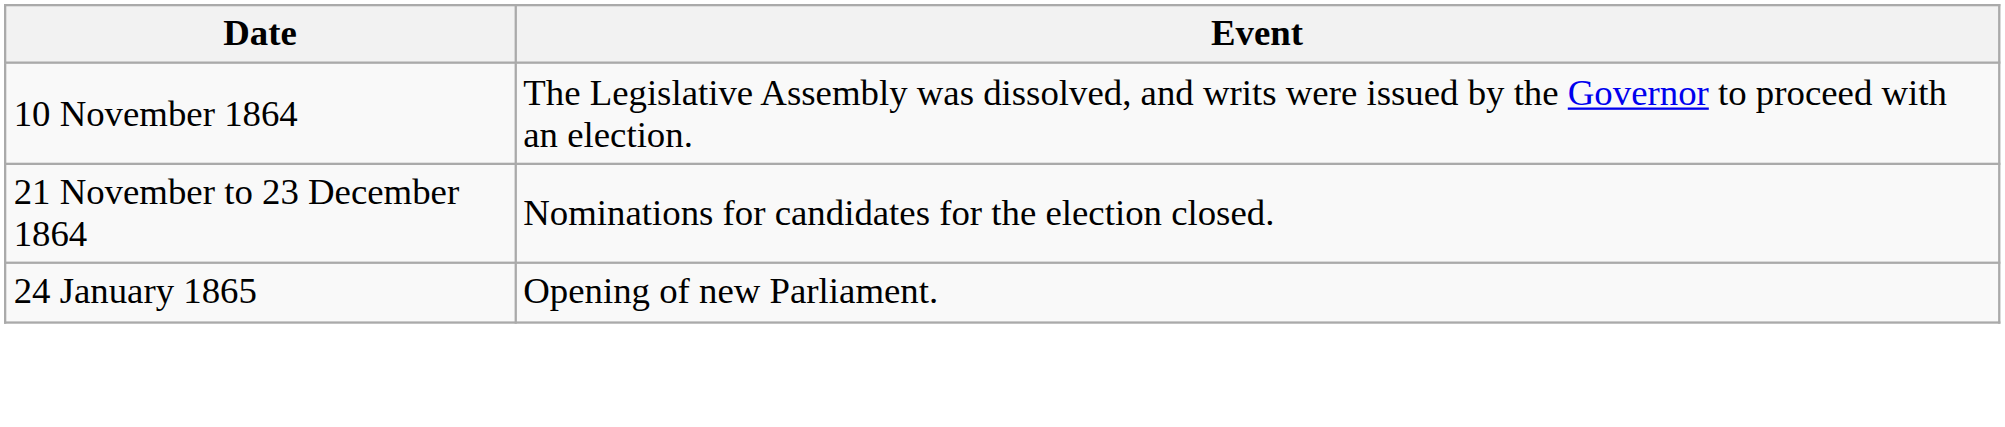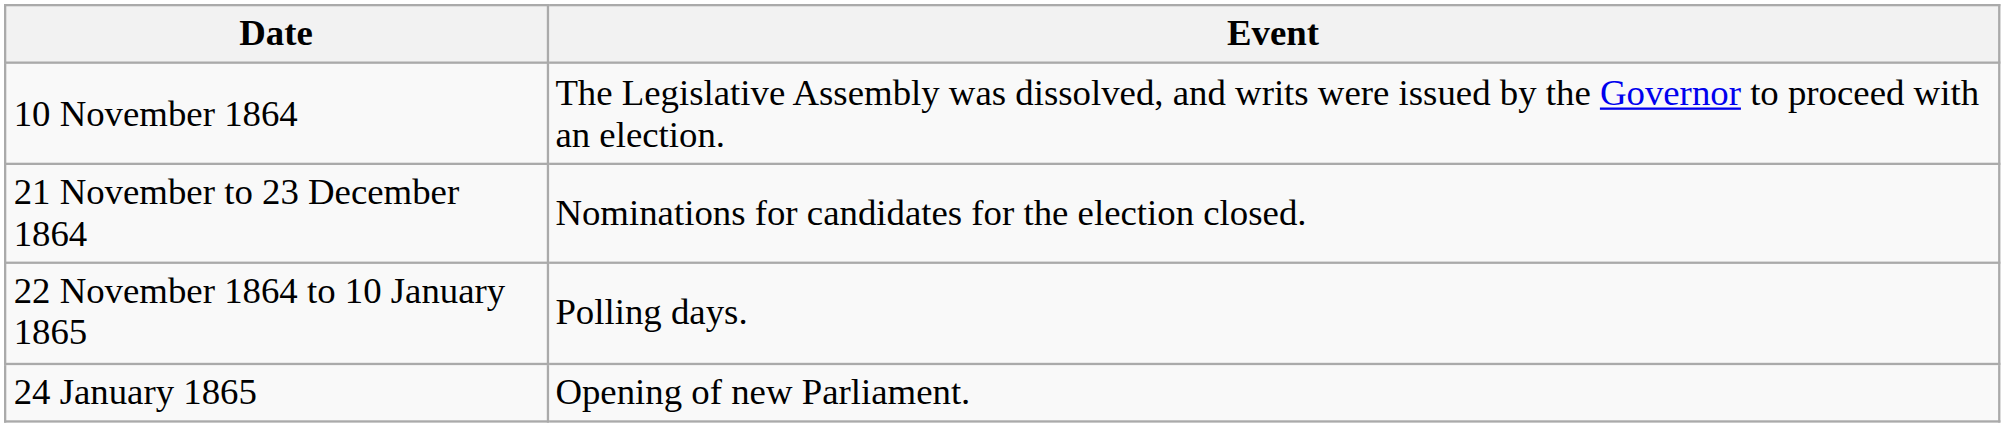+ row: 22 November 1864 to 10 January 1865 | Polling days.
